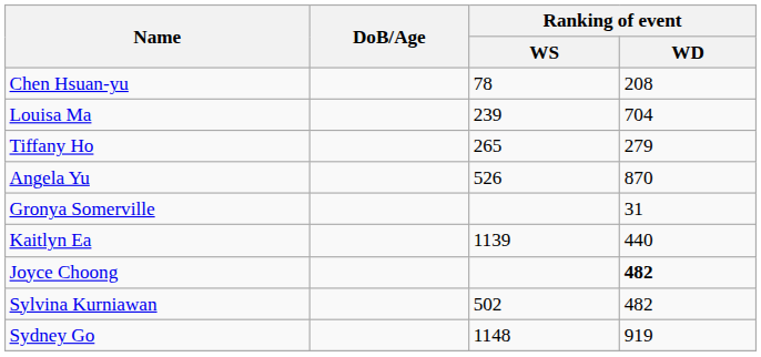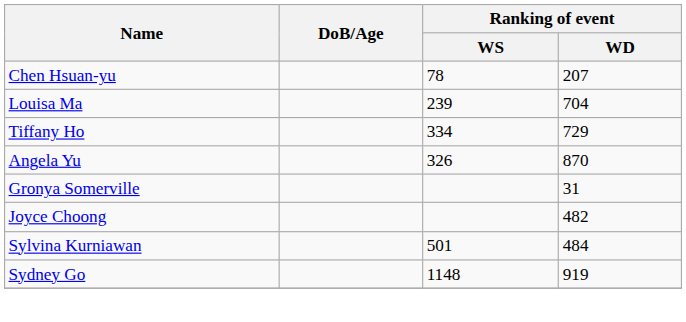Chen Hsuan-yu | Ranking of event / WD: 208 -> 207
Tiffany Ho | Ranking of event / WS: 265 -> 334
Tiffany Ho | Ranking of event / WD: 279 -> 729
Angela Yu | Ranking of event / WS: 526 -> 326
- row: Kaitlyn Ea | 1139 | 440
Joyce Choong | Ranking of event / WD: bold -> normal
Sylvina Kurniawan | Ranking of event / WS: 502 -> 501
Sylvina Kurniawan | Ranking of event / WD: 482 -> 484
